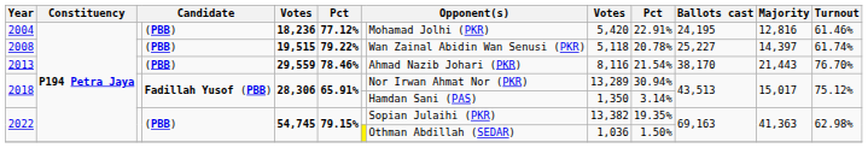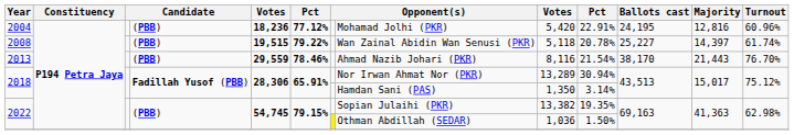2004 | Turnout: 61.46% -> 60.96%
